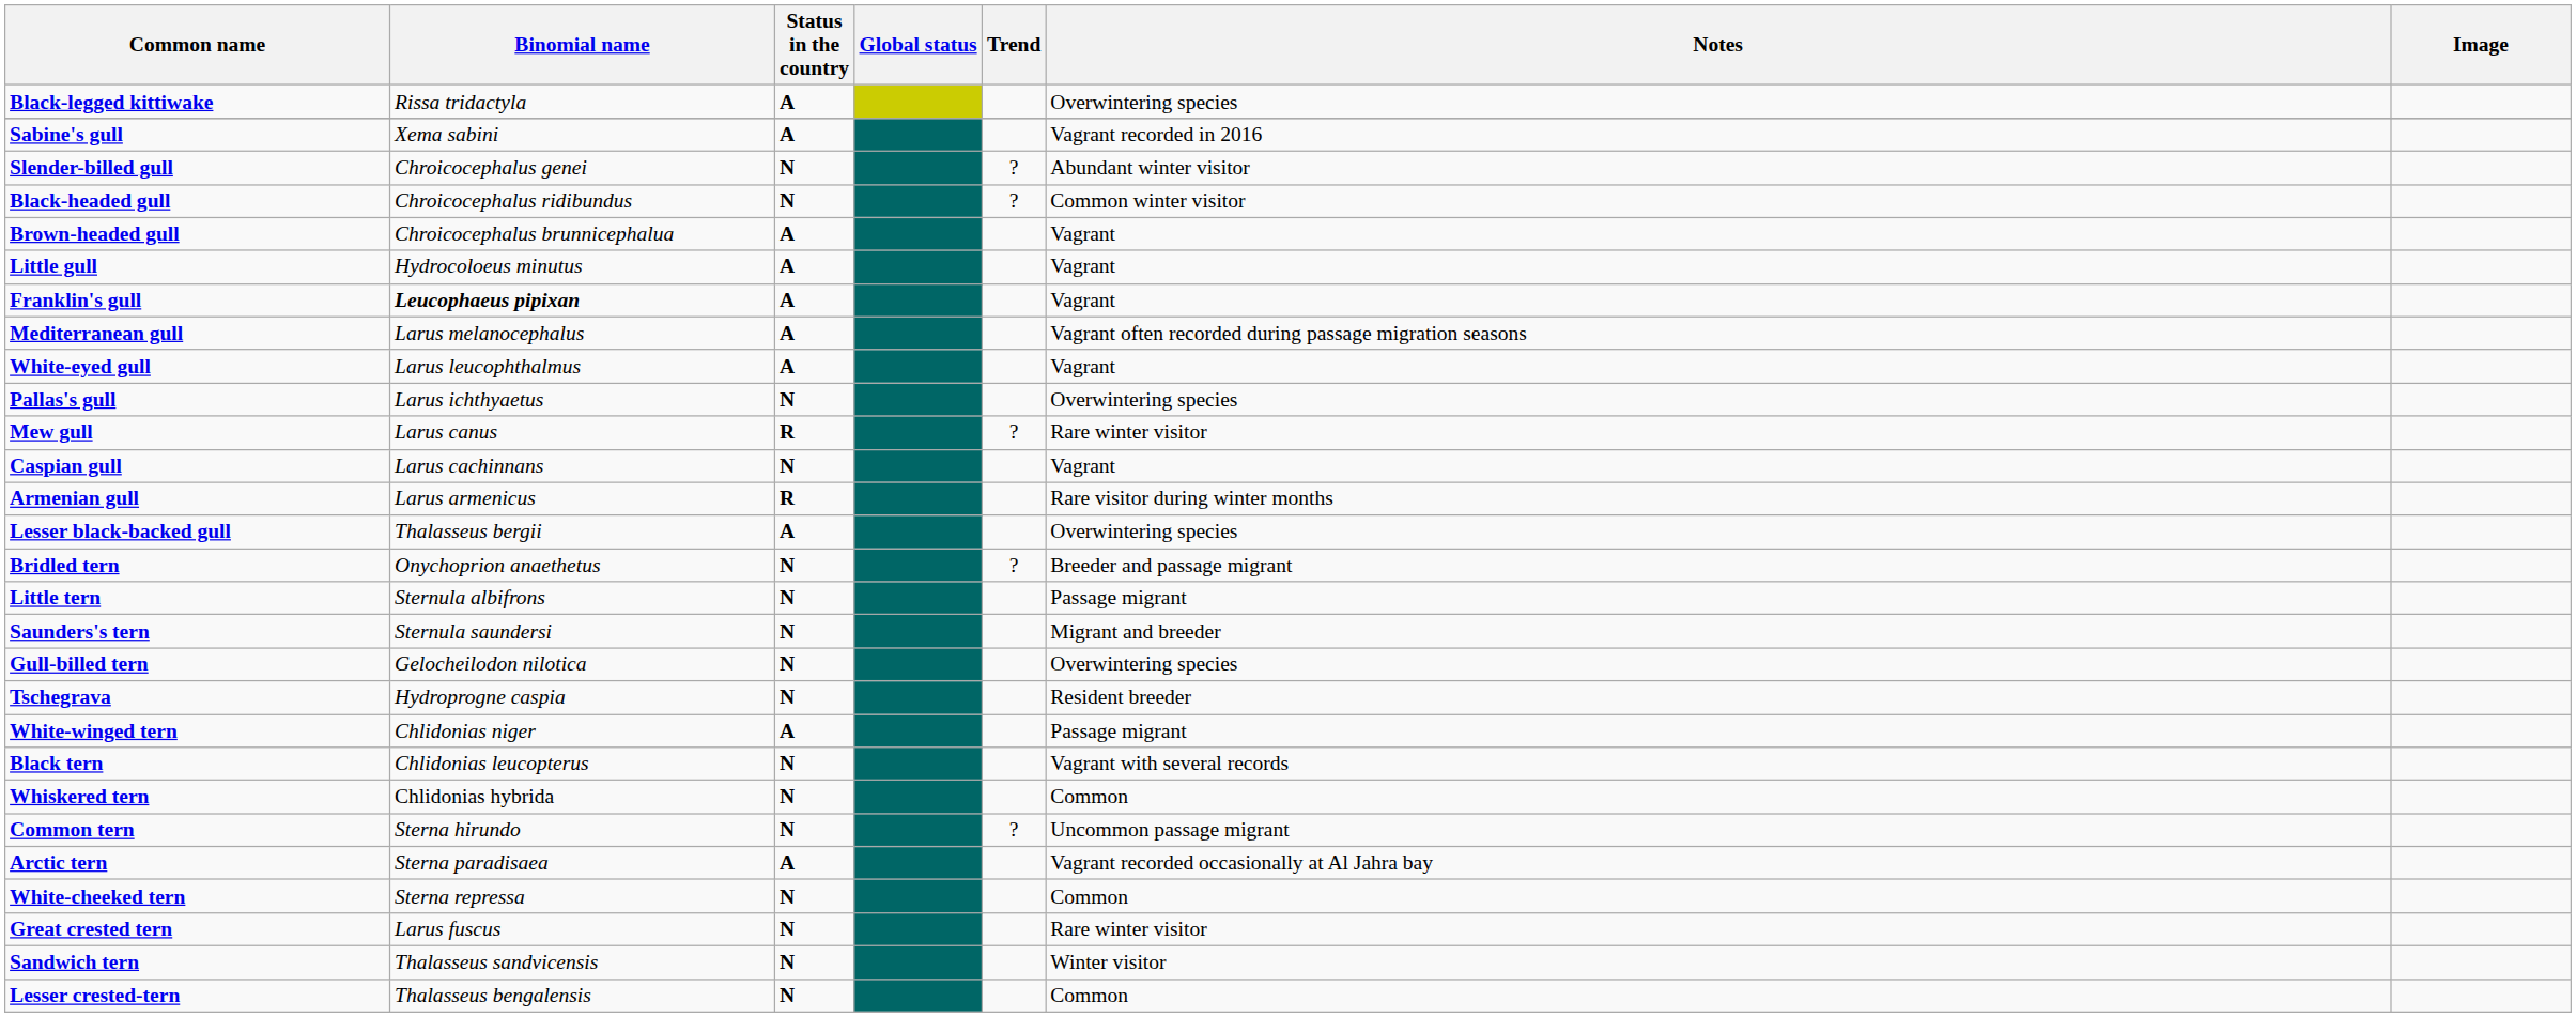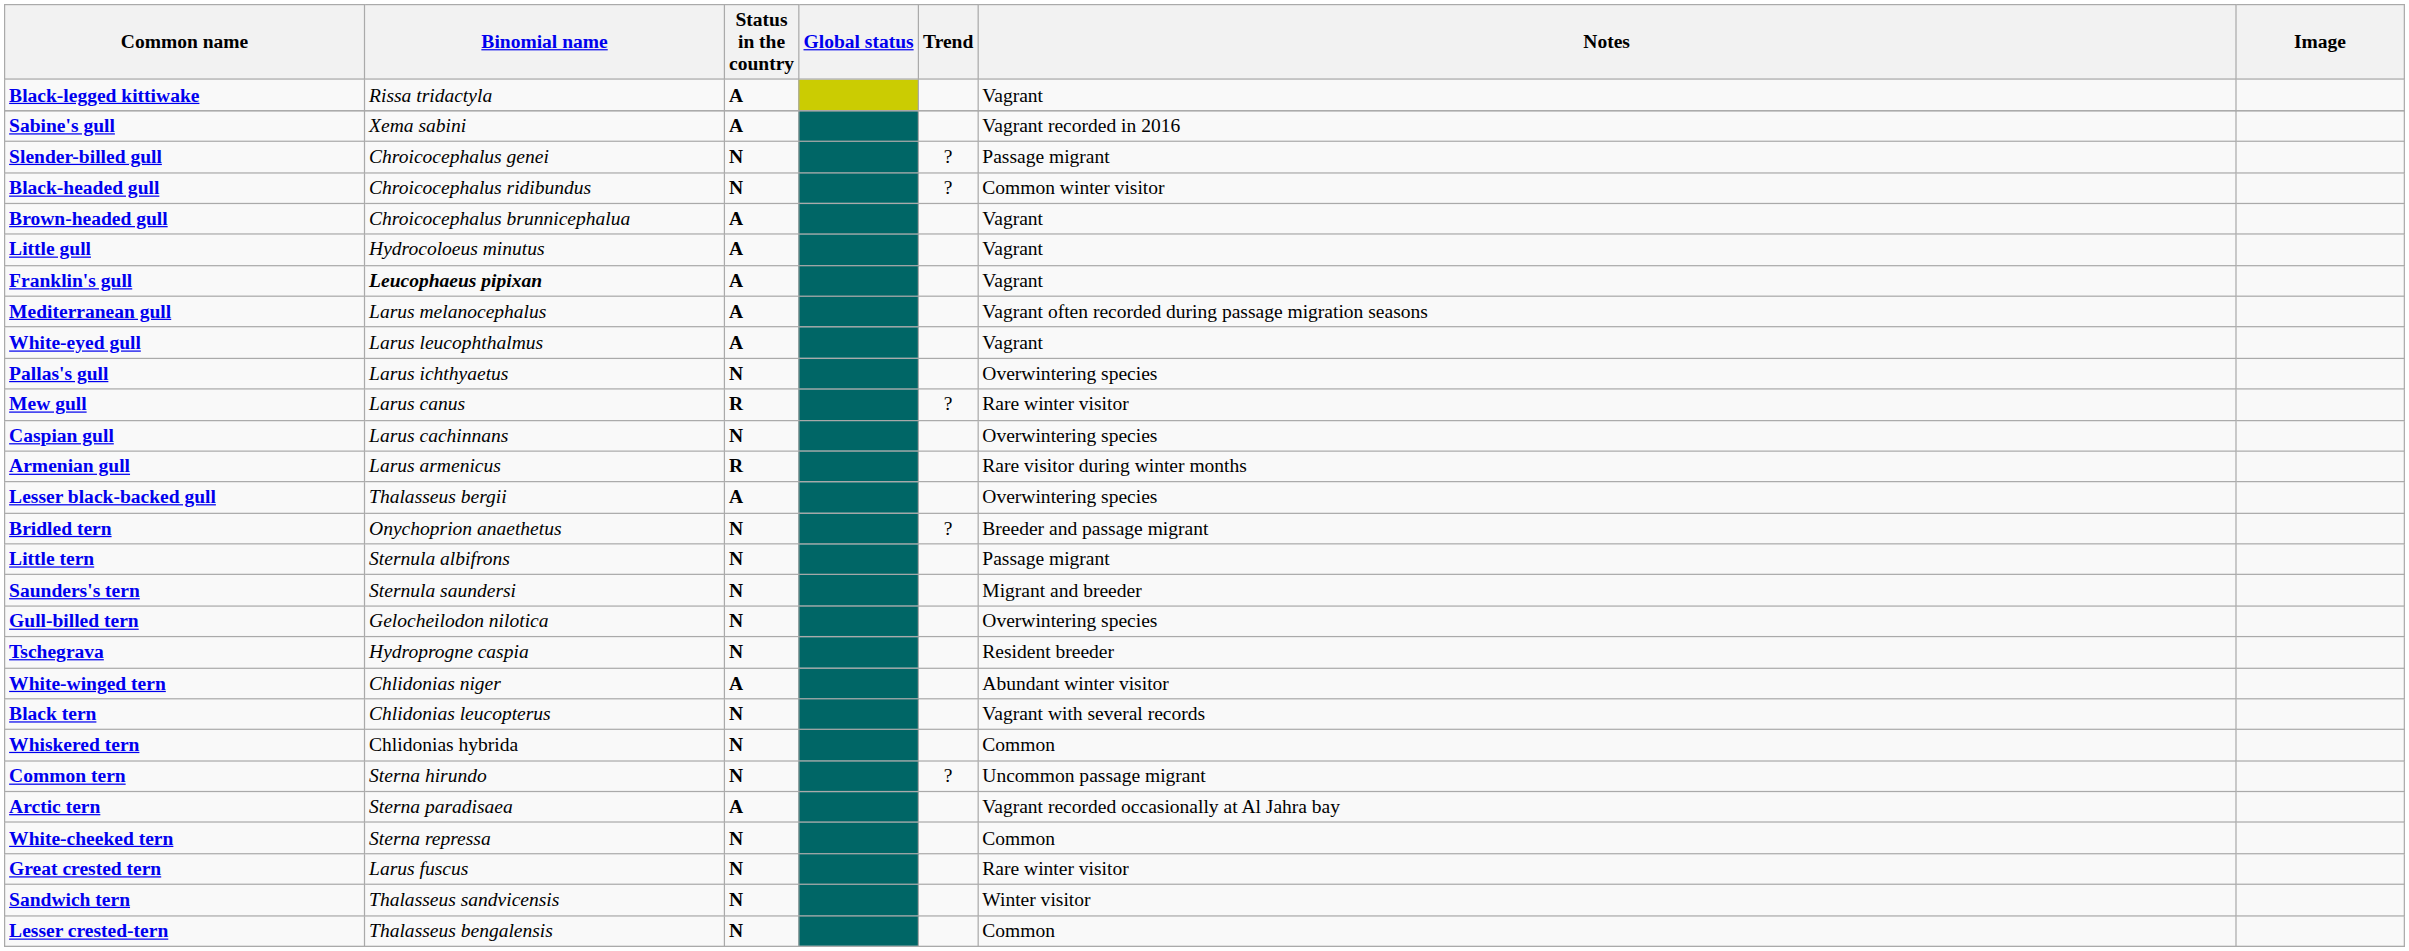Black-legged kittiwake | Notes: Overwintering species -> Vagrant
Slender-billed gull | Notes: Abundant winter visitor -> Passage migrant
Caspian gull | Notes: Vagrant -> Overwintering species
White-winged tern | Notes: Passage migrant -> Abundant winter visitor
